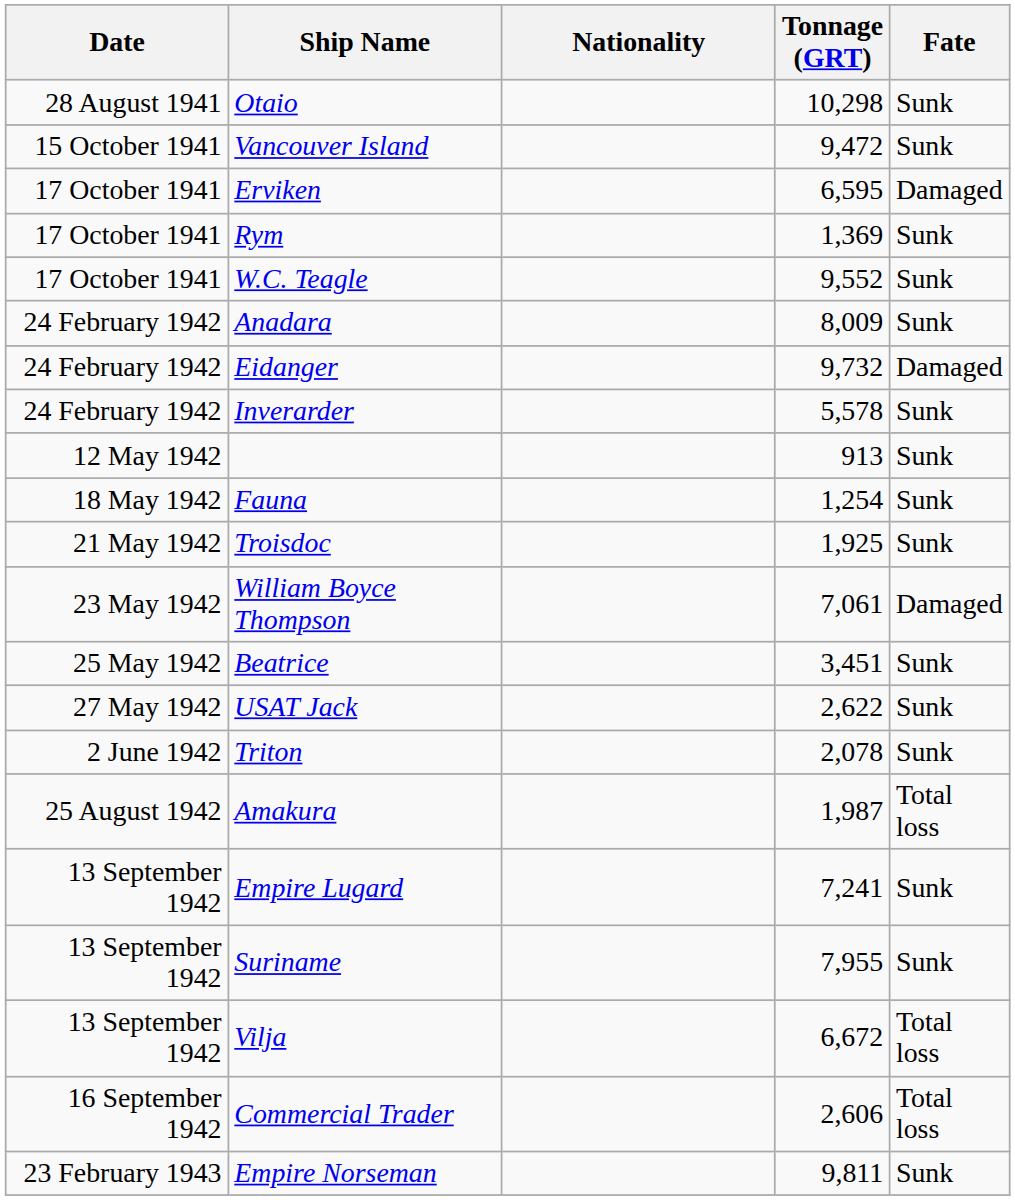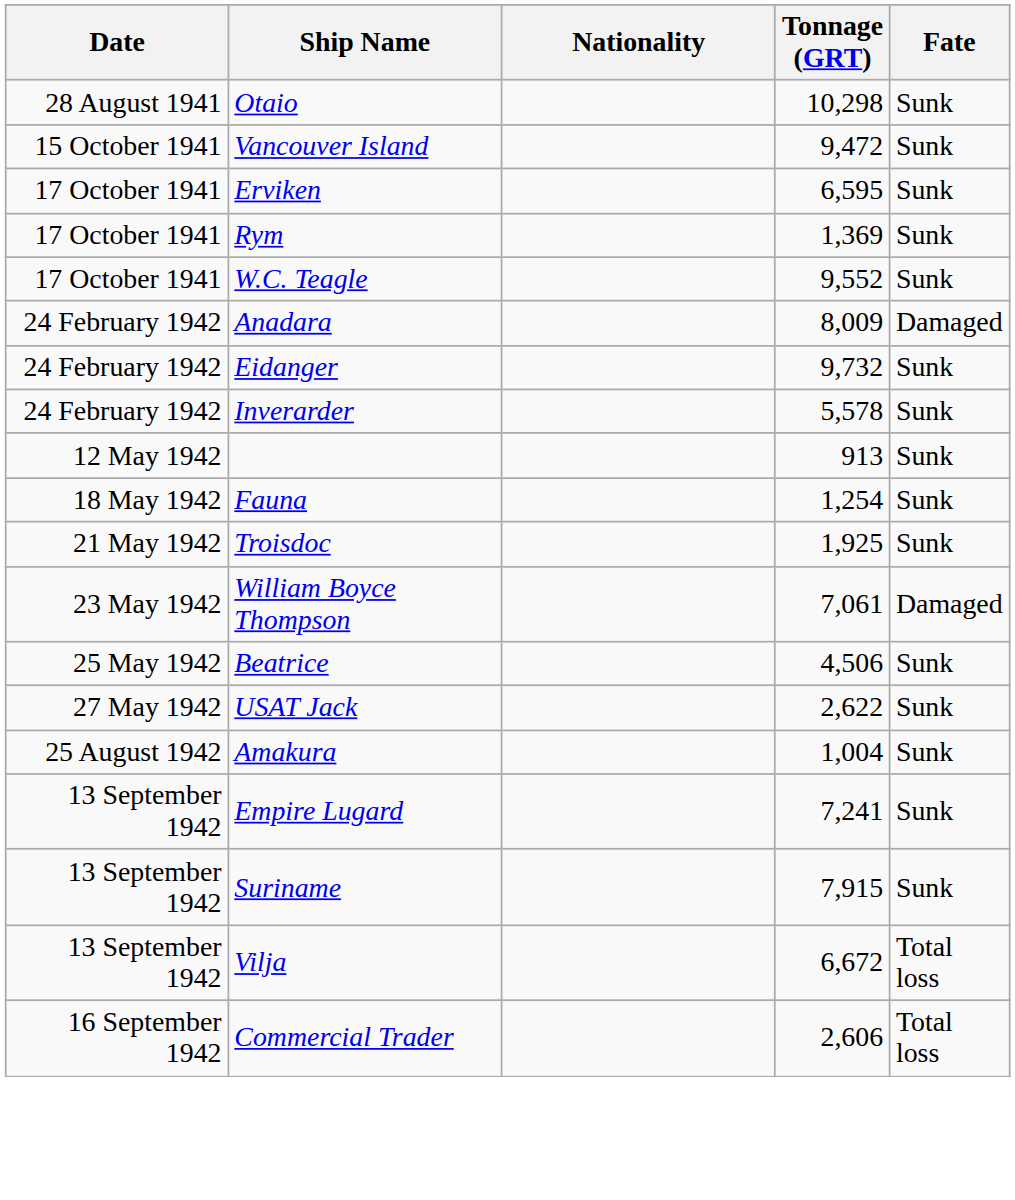Erviken | Fate: Damaged -> Sunk
Anadara | Fate: Sunk -> Damaged
Eidanger | Fate: Damaged -> Sunk
Beatrice | Tonnage (GRT): 3,451 -> 4,506
- row: 2 June 1942 | Triton | 2,078 | Sunk
Amakura | Tonnage (GRT): 1,987 -> 1,004
Amakura | Fate: Total loss -> Sunk
Suriname | Tonnage (GRT): 7,955 -> 7,915
- row: 23 February 1943 | Empire Norseman | 9,811 | Sunk
